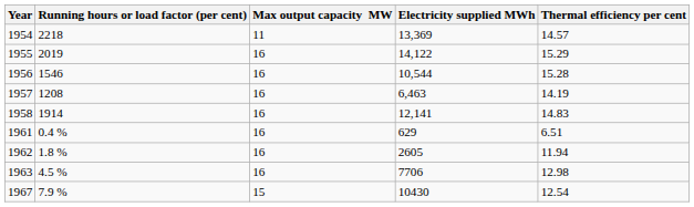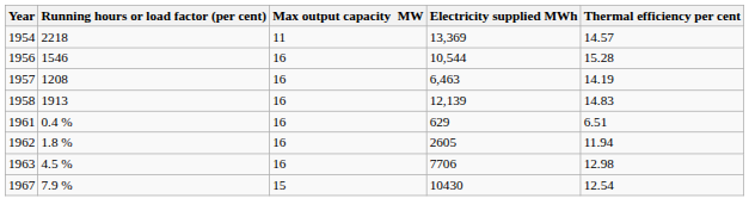- row: 1955 | 2019 | 16 | 14,122 | 15.29
1958 | Running hours or load factor (per cent): 1914 -> 1913
1958 | Electricity supplied MWh: 12,141 -> 12,139
